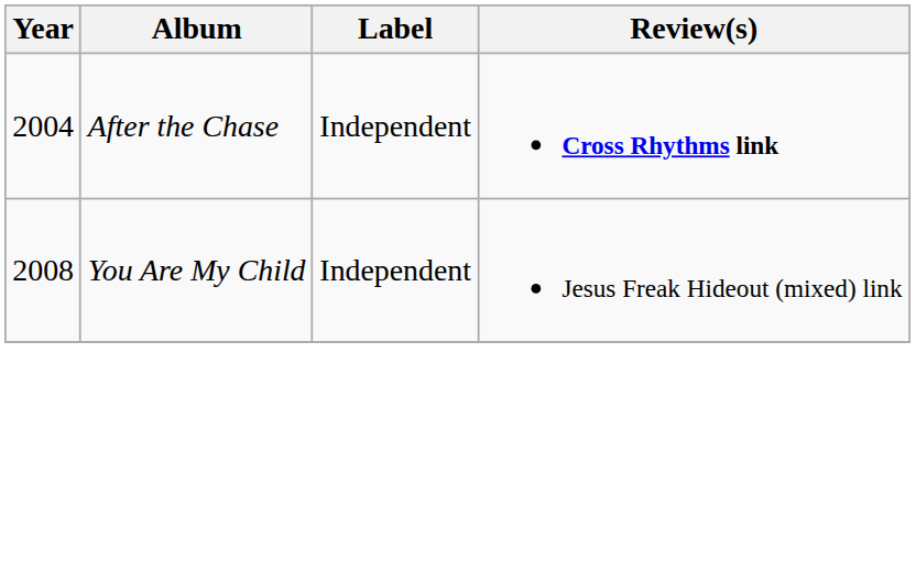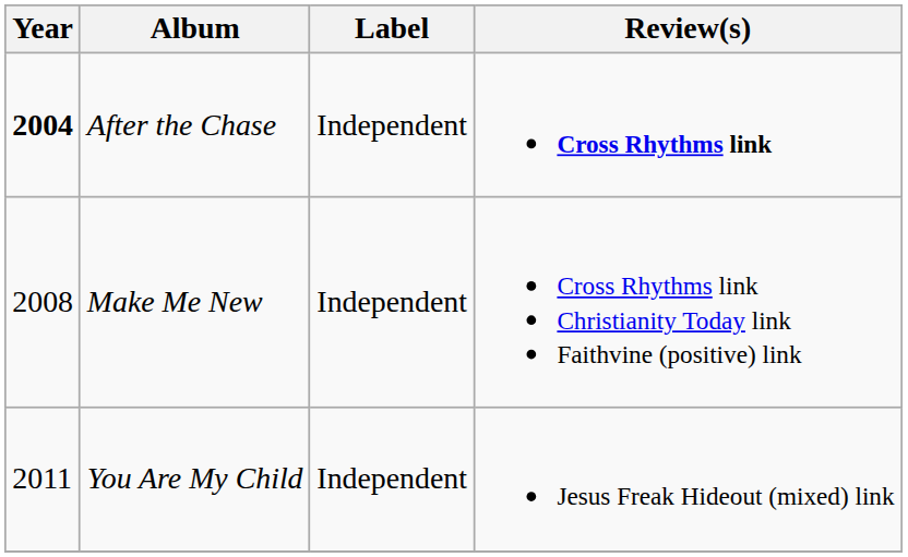After the Chase | Year: normal -> bold
+ row: 2008 | Make Me New | Independent | Cross Rhythms link Christianity Today link Faithvine (positive) link
You Are My Child | Year: 2008 -> 2011
